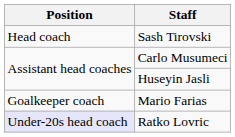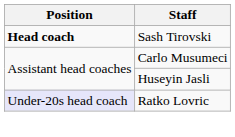Sash Tirovski | Position: normal -> bold
- row: Goalkeeper coach | Mario Farias
